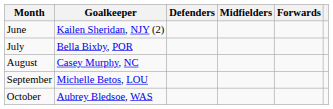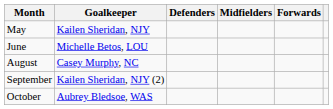+ row: May | Kailen Sheridan, NJY
June | Goalkeeper: Kailen Sheridan, NJY (2) -> Michelle Betos, LOU
- row: July | Bella Bixby, POR
September | Goalkeeper: Michelle Betos, LOU -> Kailen Sheridan, NJY (2)
